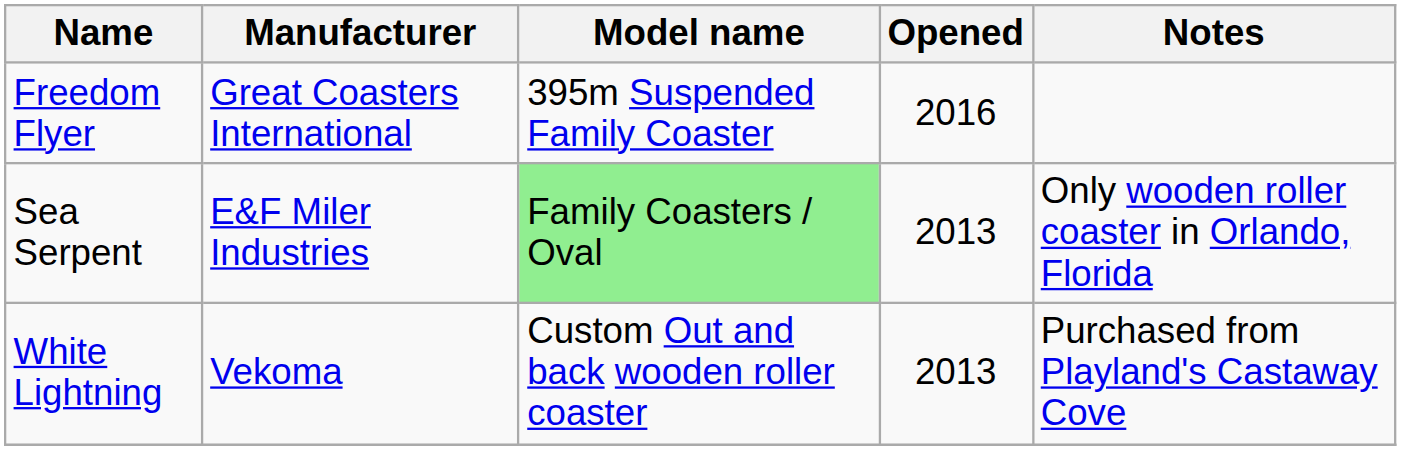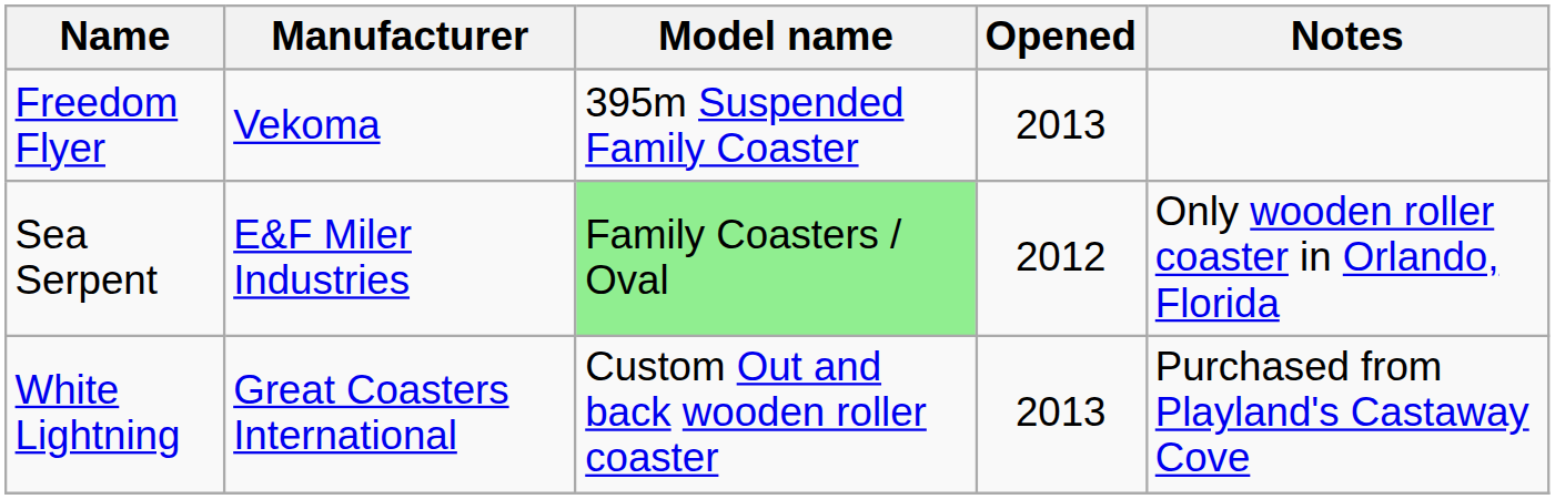Freedom Flyer | Manufacturer: Great Coasters International -> Vekoma
Freedom Flyer | Opened: 2016 -> 2013
Sea Serpent | Opened: 2013 -> 2012
White Lightning | Manufacturer: Vekoma -> Great Coasters International
